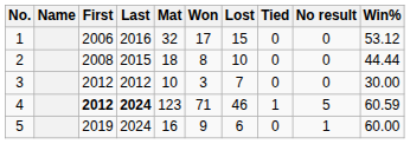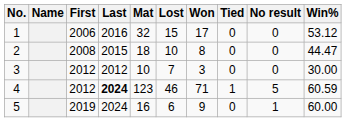columns swapped: Won <-> Lost
2 | Win%: 44.44 -> 44.47
4 | First: bold -> normal
